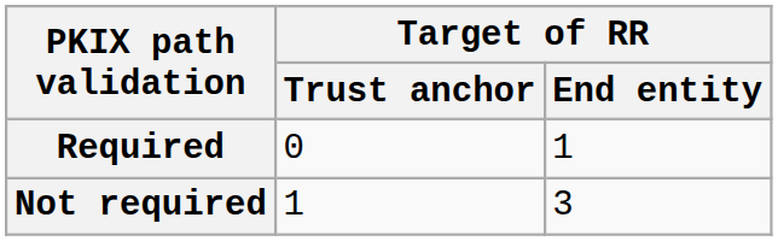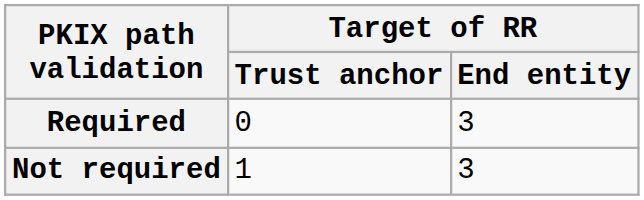Required | Target of RR / End entity: 1 -> 3
